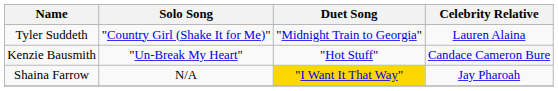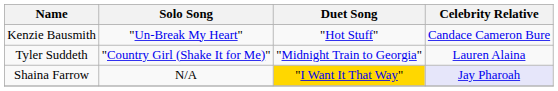rows swapped: Kenzie Bausmith <-> Tyler Suddeth
Shaina Farrow | Celebrity Relative: no background -> lavender background
